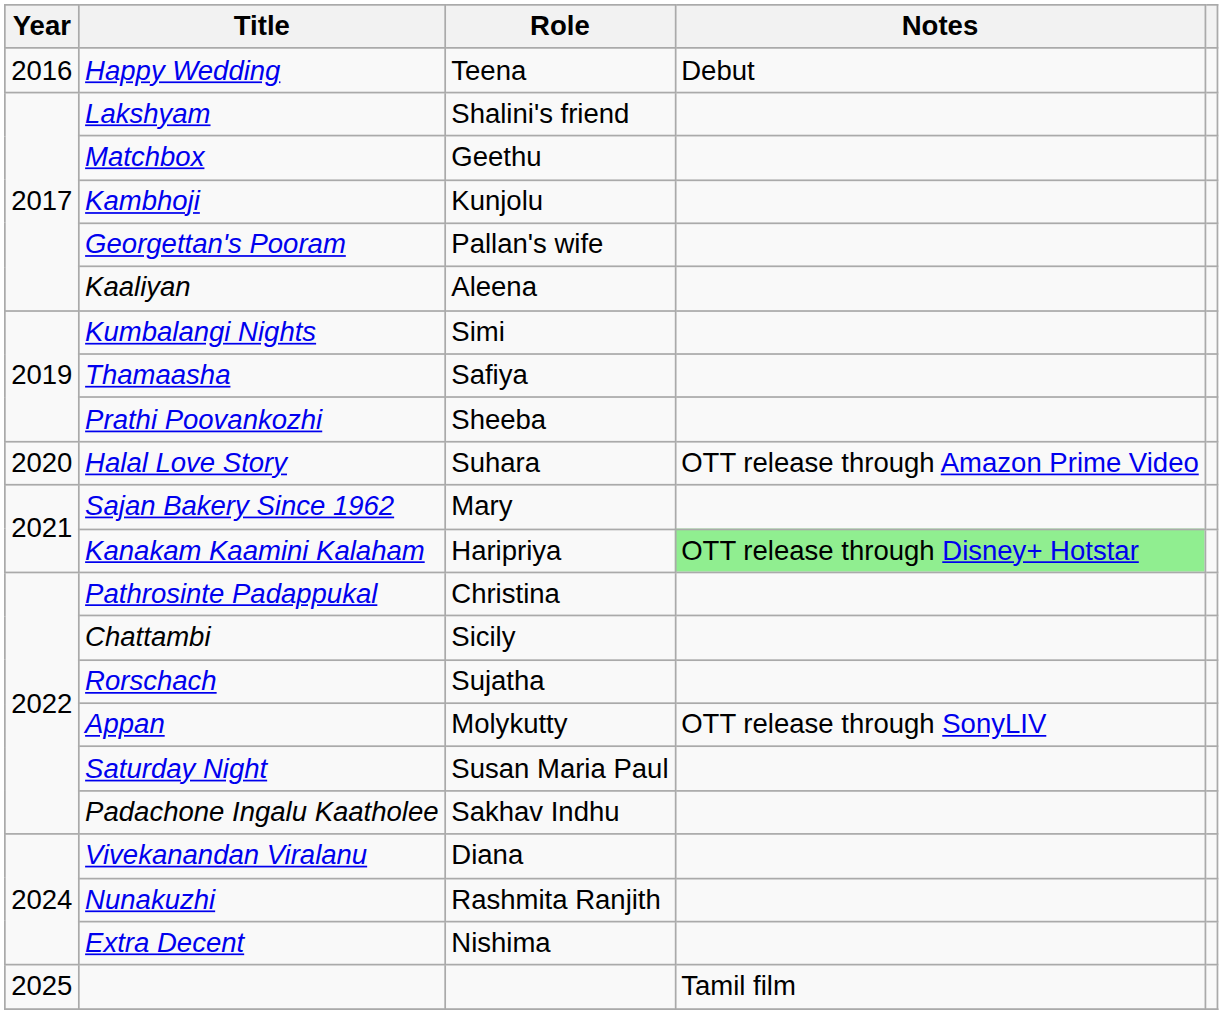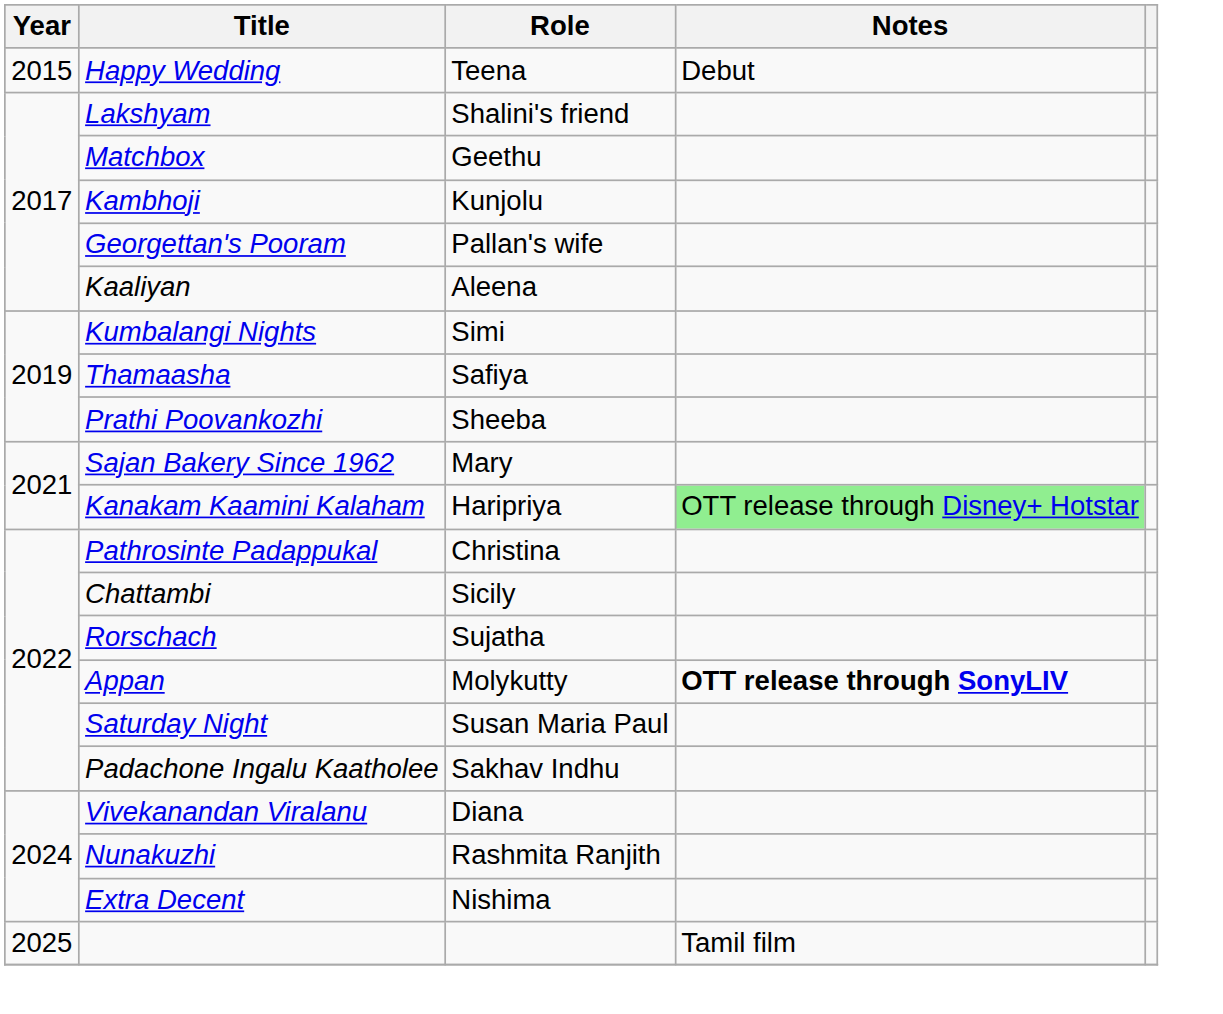Happy Wedding | Year: 2016 -> 2015
- row: 2020 | Halal Love Story | Suhara | OTT release through Amazon Prime Video
Appan | Notes: normal -> bold
